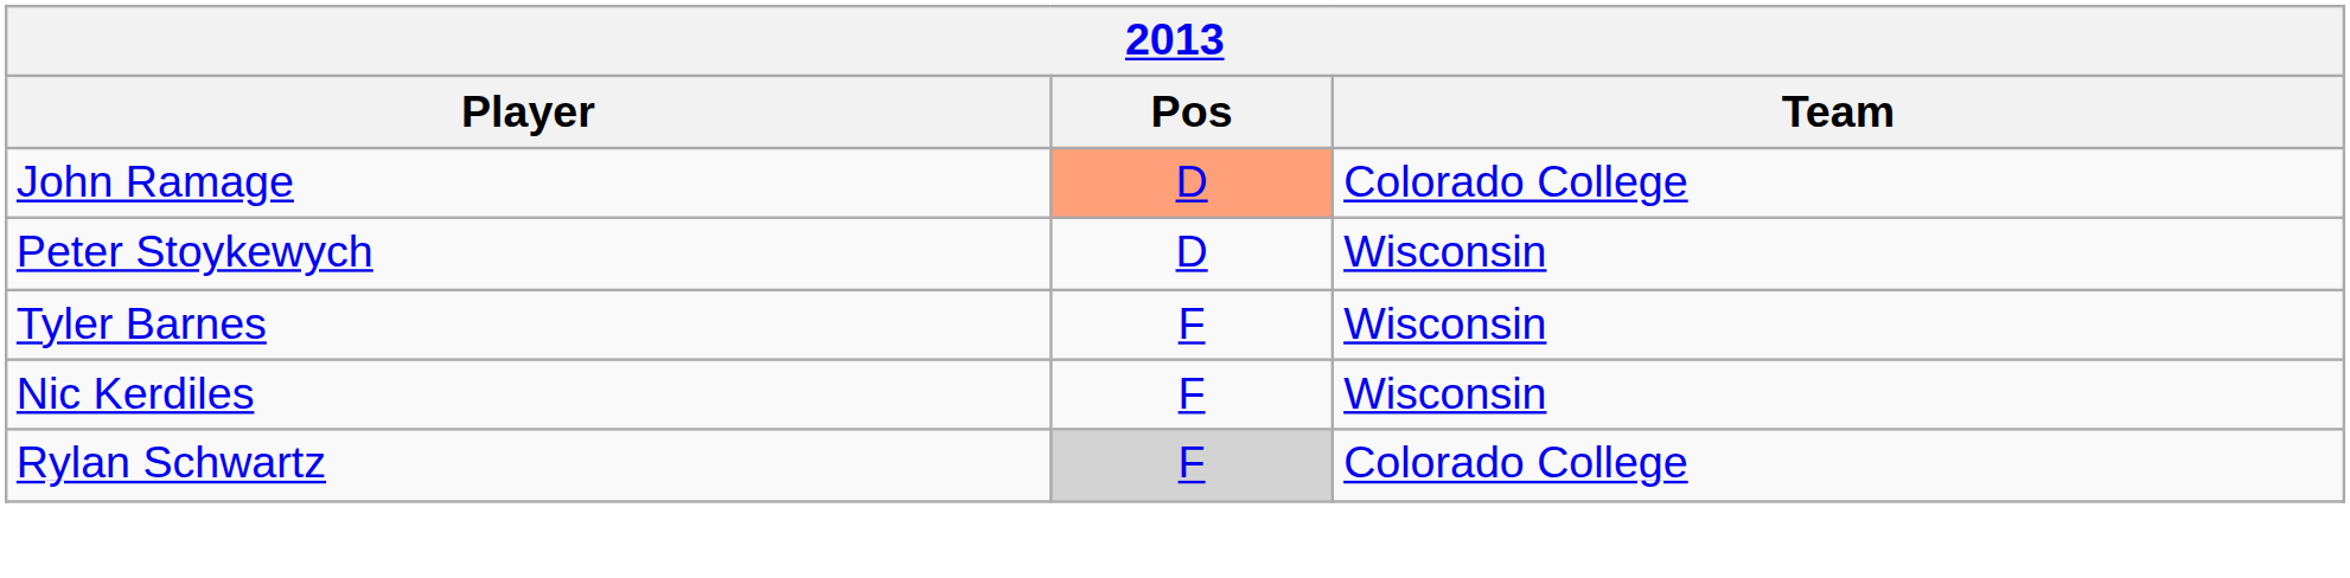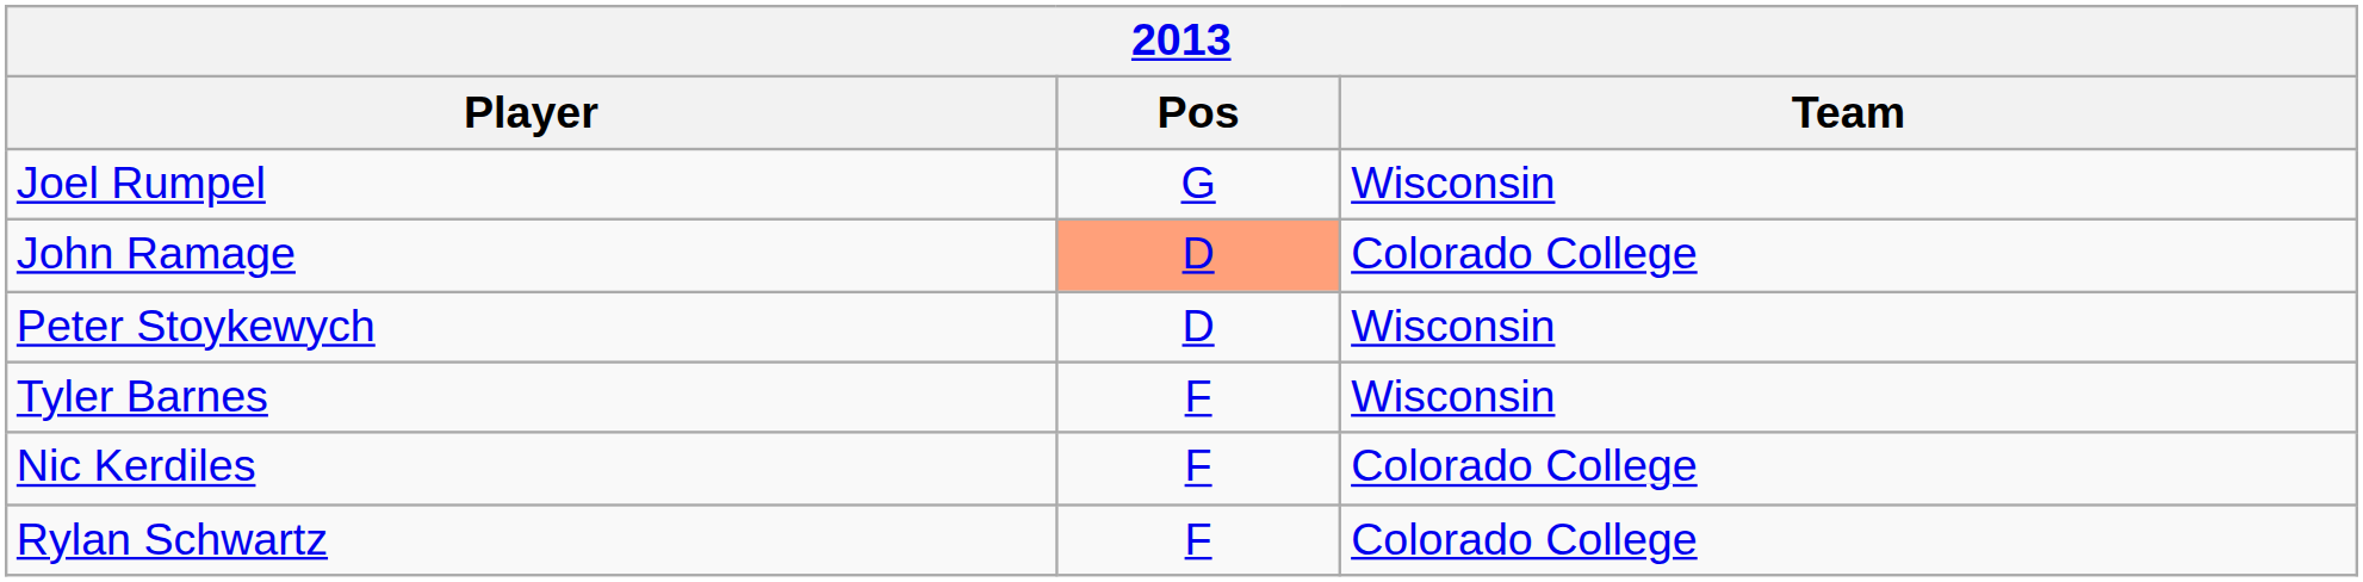+ row: Joel Rumpel | G | Wisconsin
Nic Kerdiles | Team: Wisconsin -> Colorado College
Rylan Schwartz | Pos: lightgrey background -> no background
